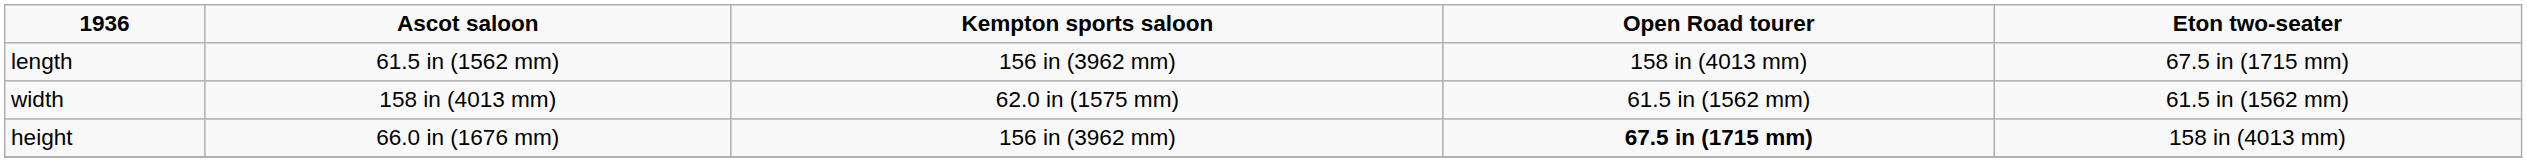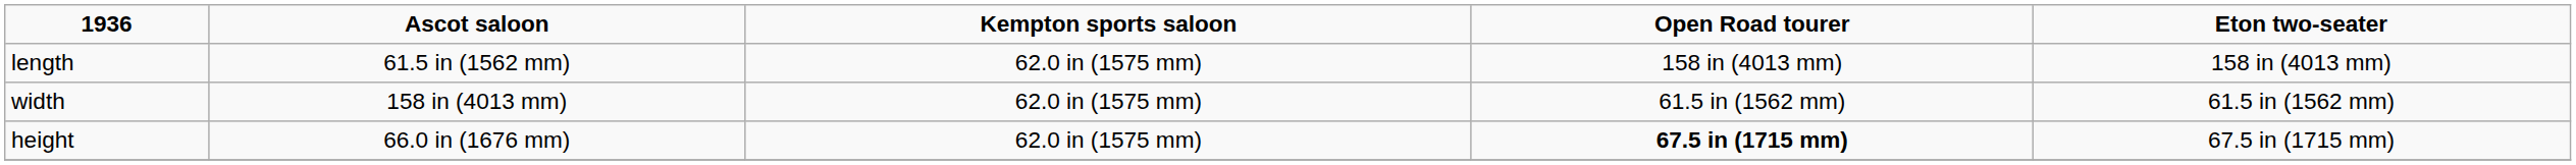length | Kempton sports saloon: 156 in (3962 mm) -> 62.0 in (1575 mm)
length | Eton two-seater: 67.5 in (1715 mm) -> 158 in (4013 mm)
height | Kempton sports saloon: 156 in (3962 mm) -> 62.0 in (1575 mm)
height | Eton two-seater: 158 in (4013 mm) -> 67.5 in (1715 mm)
